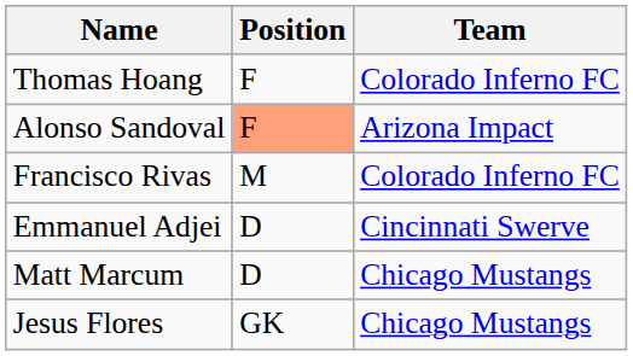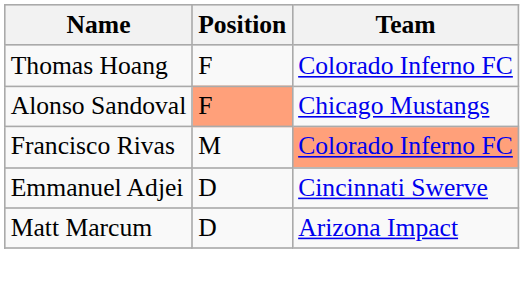Alonso Sandoval | Team: Arizona Impact -> Chicago Mustangs
Francisco Rivas | Team: no background -> lightsalmon background
Matt Marcum | Team: Chicago Mustangs -> Arizona Impact
- row: Jesus Flores | GK | Chicago Mustangs
